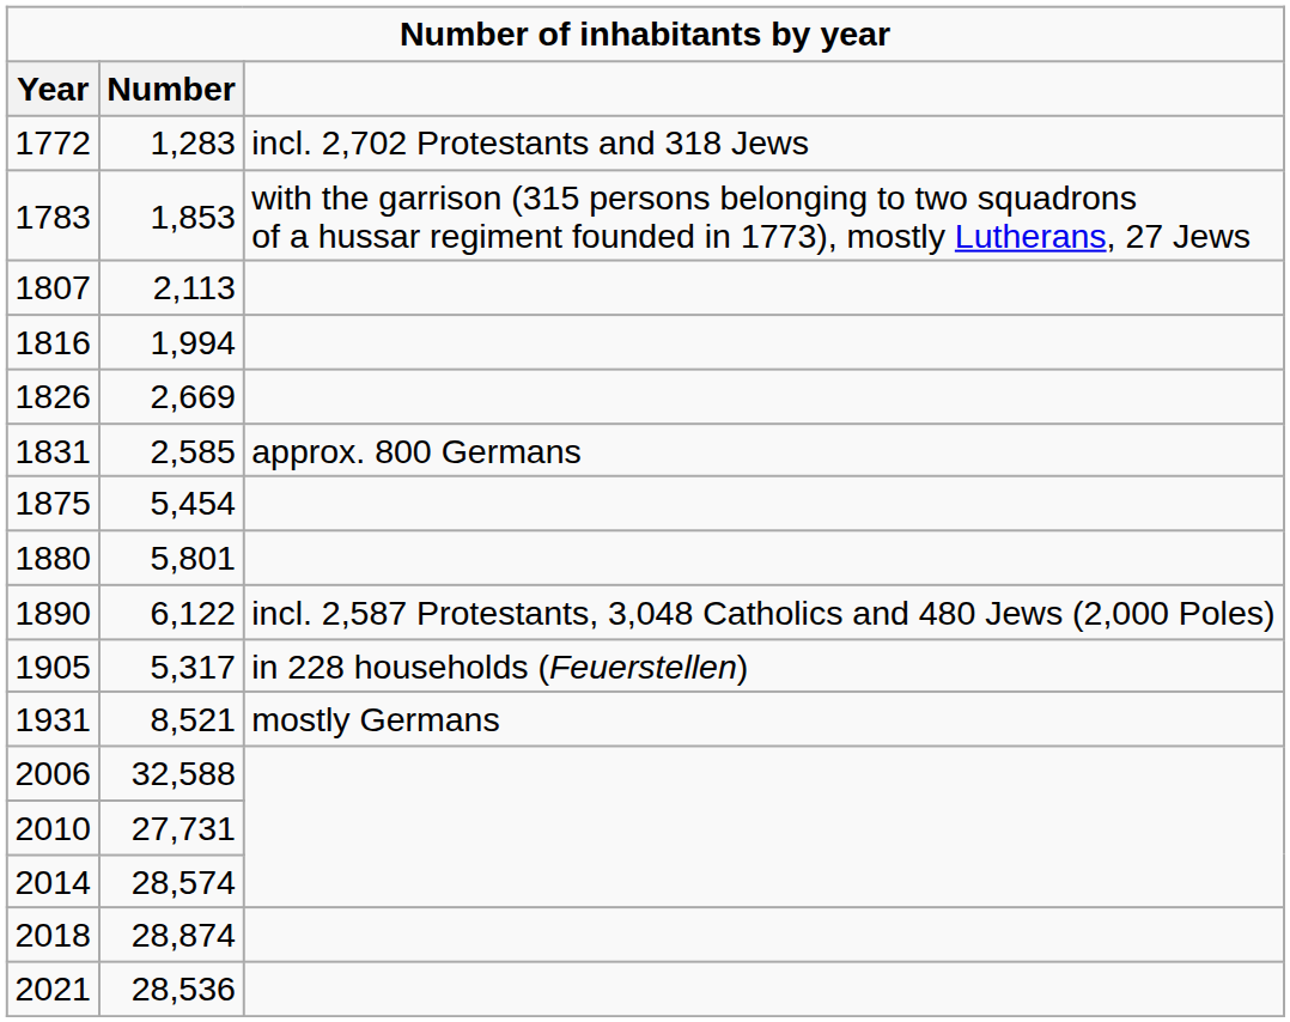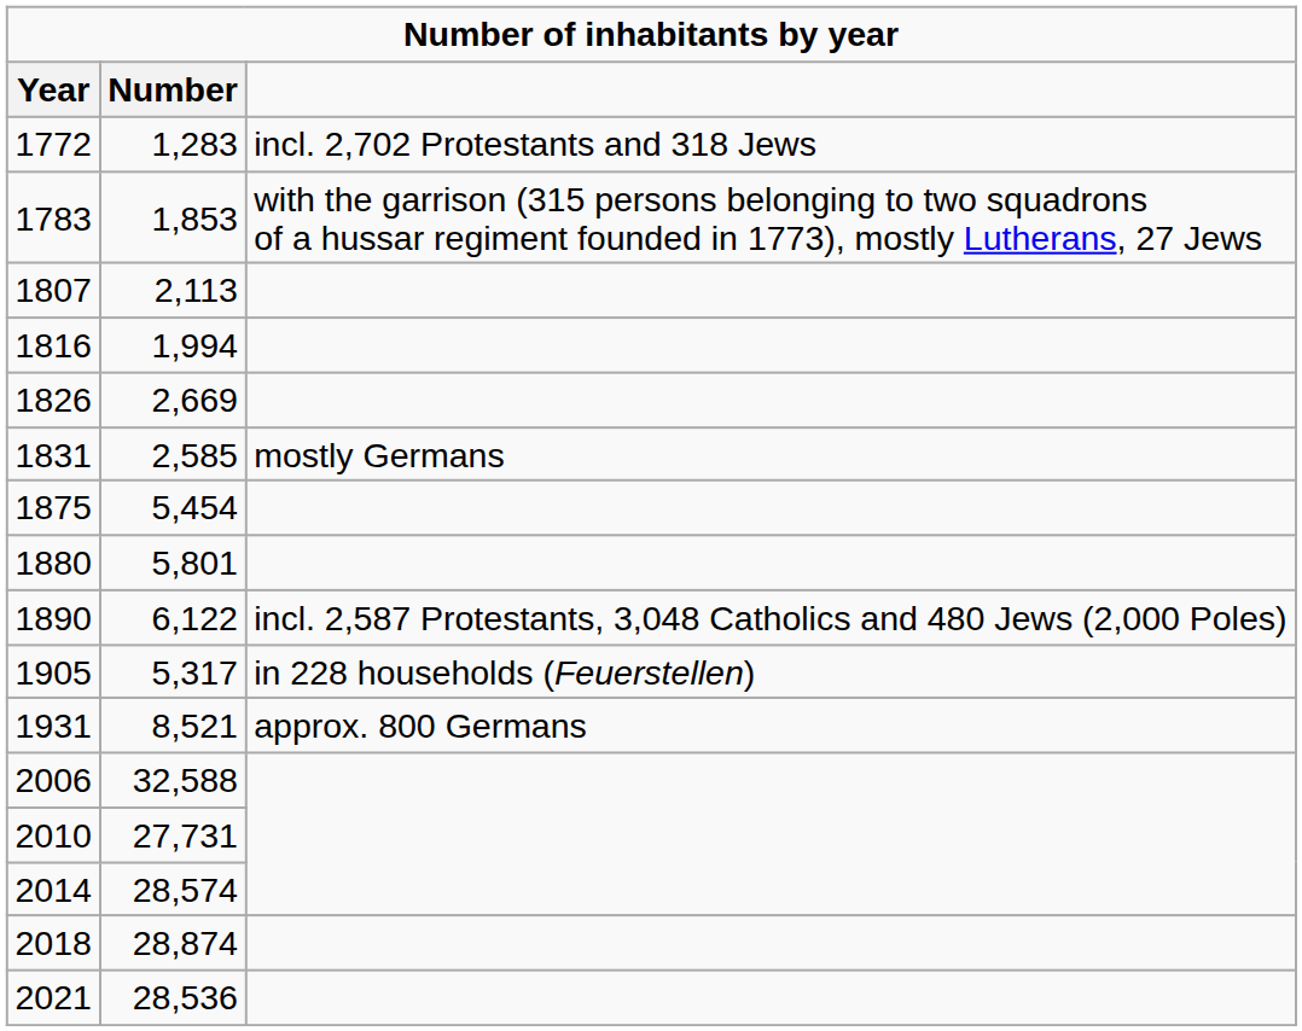1831 | column 3: approx. 800 Germans -> mostly Germans
1931 | column 3: mostly Germans -> approx. 800 Germans
